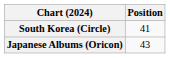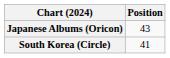rows swapped: Japanese Albums (Oricon) <-> South Korea (Circle)
